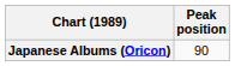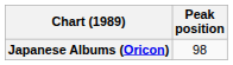Japanese Albums (Oricon) | Peak position: 90 -> 98
